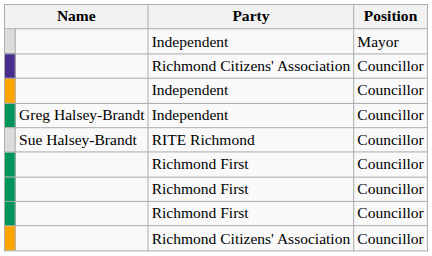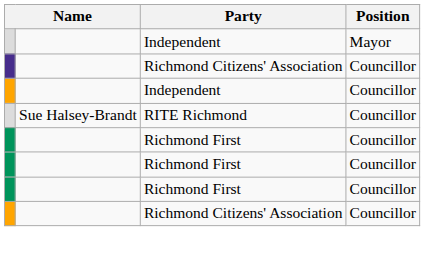- row: Greg Halsey-Brandt | Independent | Councillor
